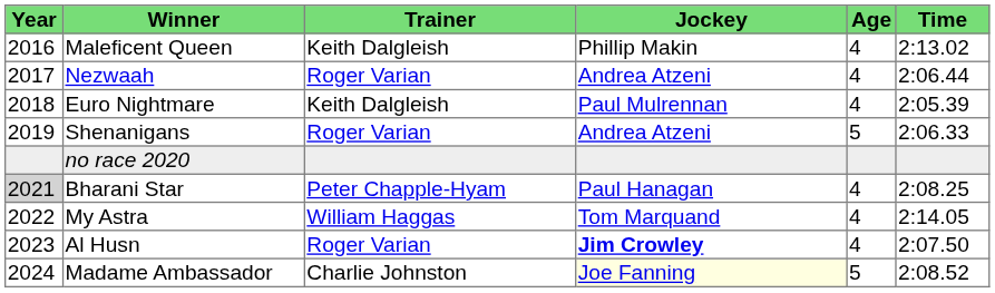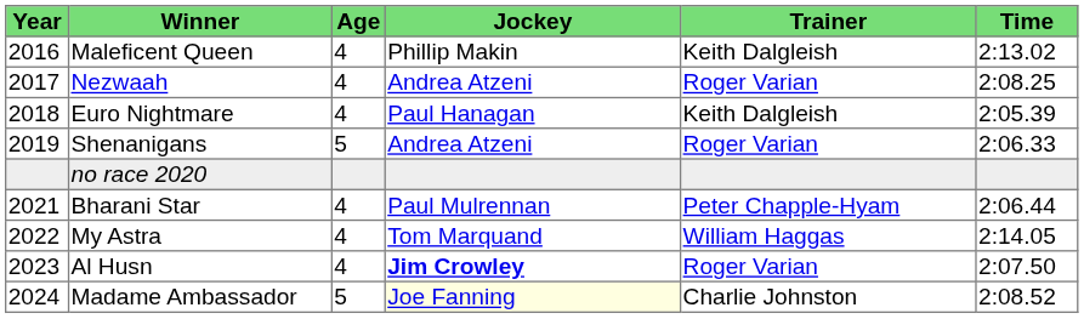columns swapped: Age <-> Trainer
Nezwaah | Time: 2:06.44 -> 2:08.25
Euro Nightmare | Jockey: Paul Mulrennan -> Paul Hanagan
Bharani Star | Year: lightgrey background -> no background
Bharani Star | Jockey: Paul Hanagan -> Paul Mulrennan
Bharani Star | Time: 2:08.25 -> 2:06.44
